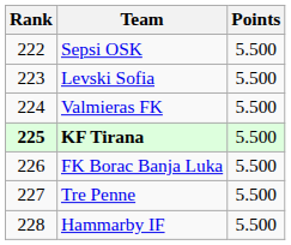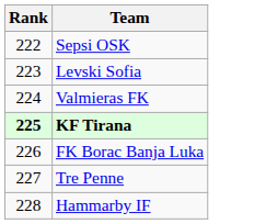- column: Points | 5.500 | 5.500 | 5.500 | 5.500 | 5.500 | 5.500 | 5.500
